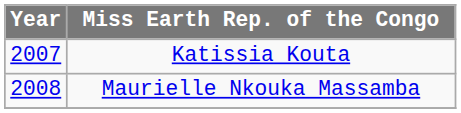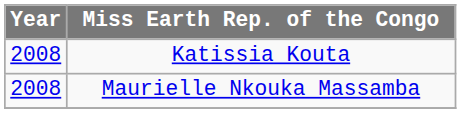Katissia Kouta | Year: 2007 -> 2008
